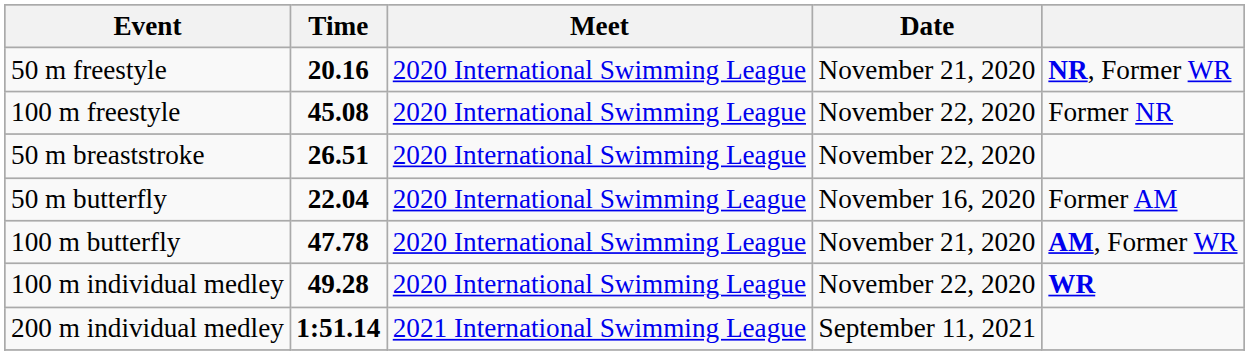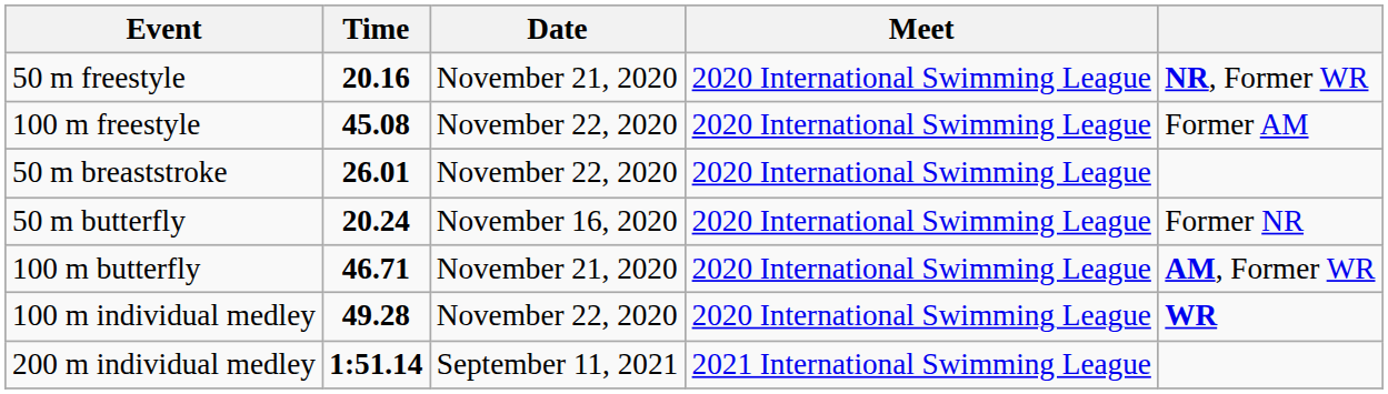columns swapped: Meet <-> Date
100 m freestyle | column 5: Former NR -> Former AM
50 m breaststroke | Time: 26.51 -> 26.01
50 m butterfly | Time: 22.04 -> 20.24
50 m butterfly | column 5: Former AM -> Former NR
100 m butterfly | Time: 47.78 -> 46.71
